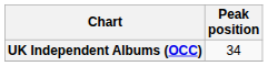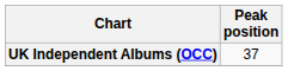UK Independent Albums (OCC) | Peak position: 34 -> 37
